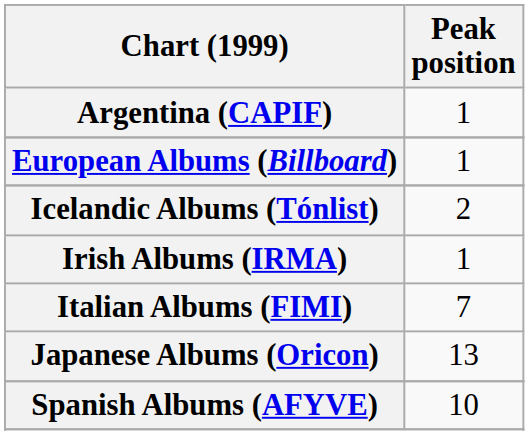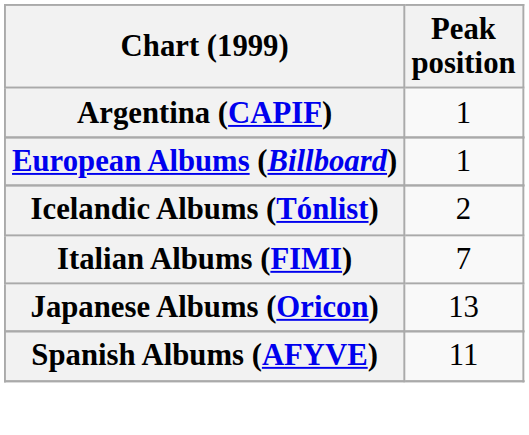- row: Irish Albums (IRMA) | 1
Spanish Albums (AFYVE) | Peak position: 10 -> 11
